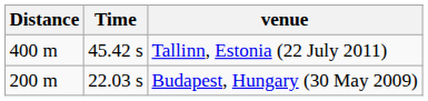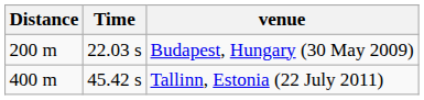rows swapped: Budapest, Hungary (30 May 2009) <-> Tallinn, Estonia (22 July 2011)
